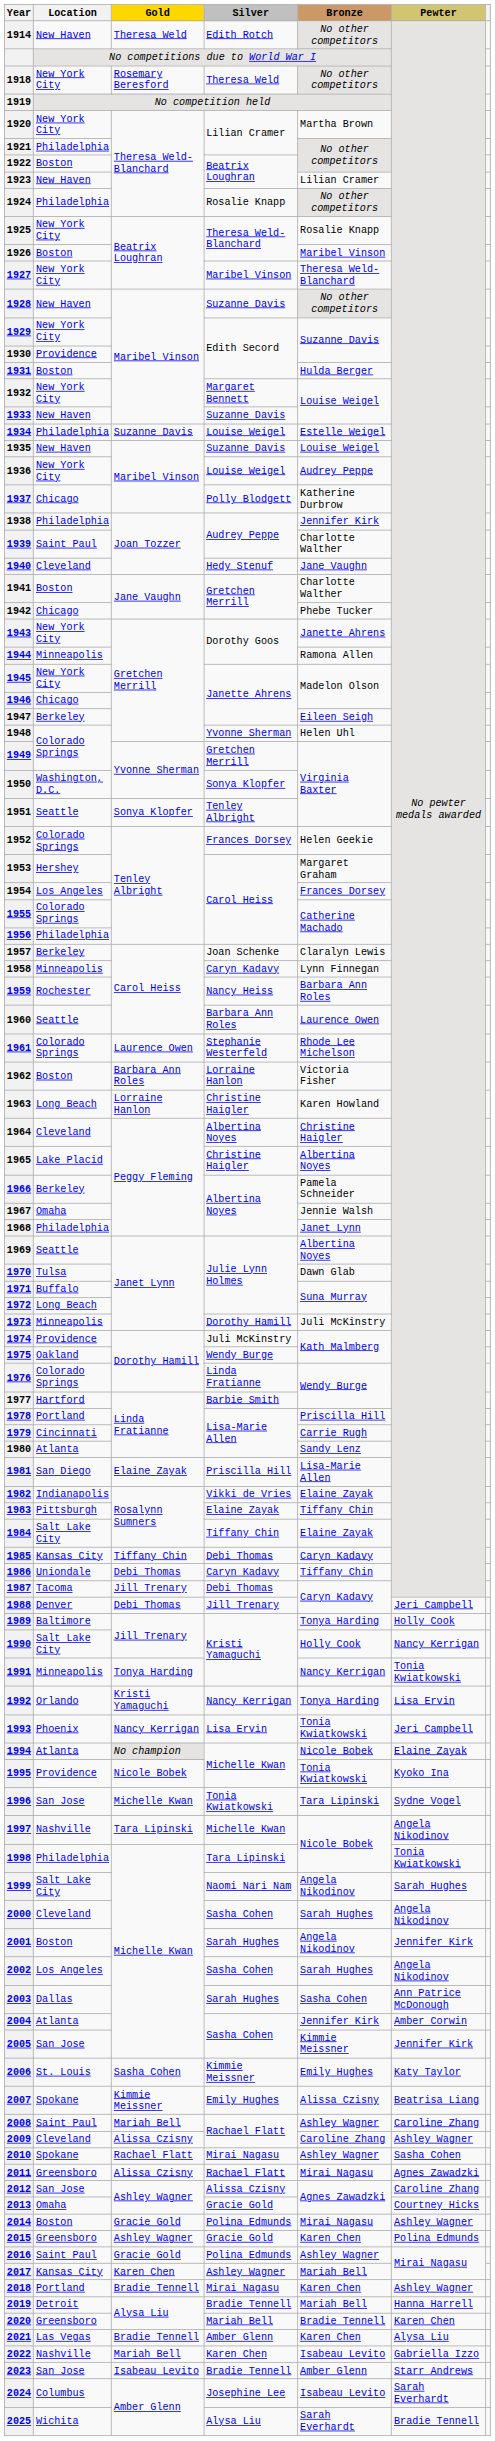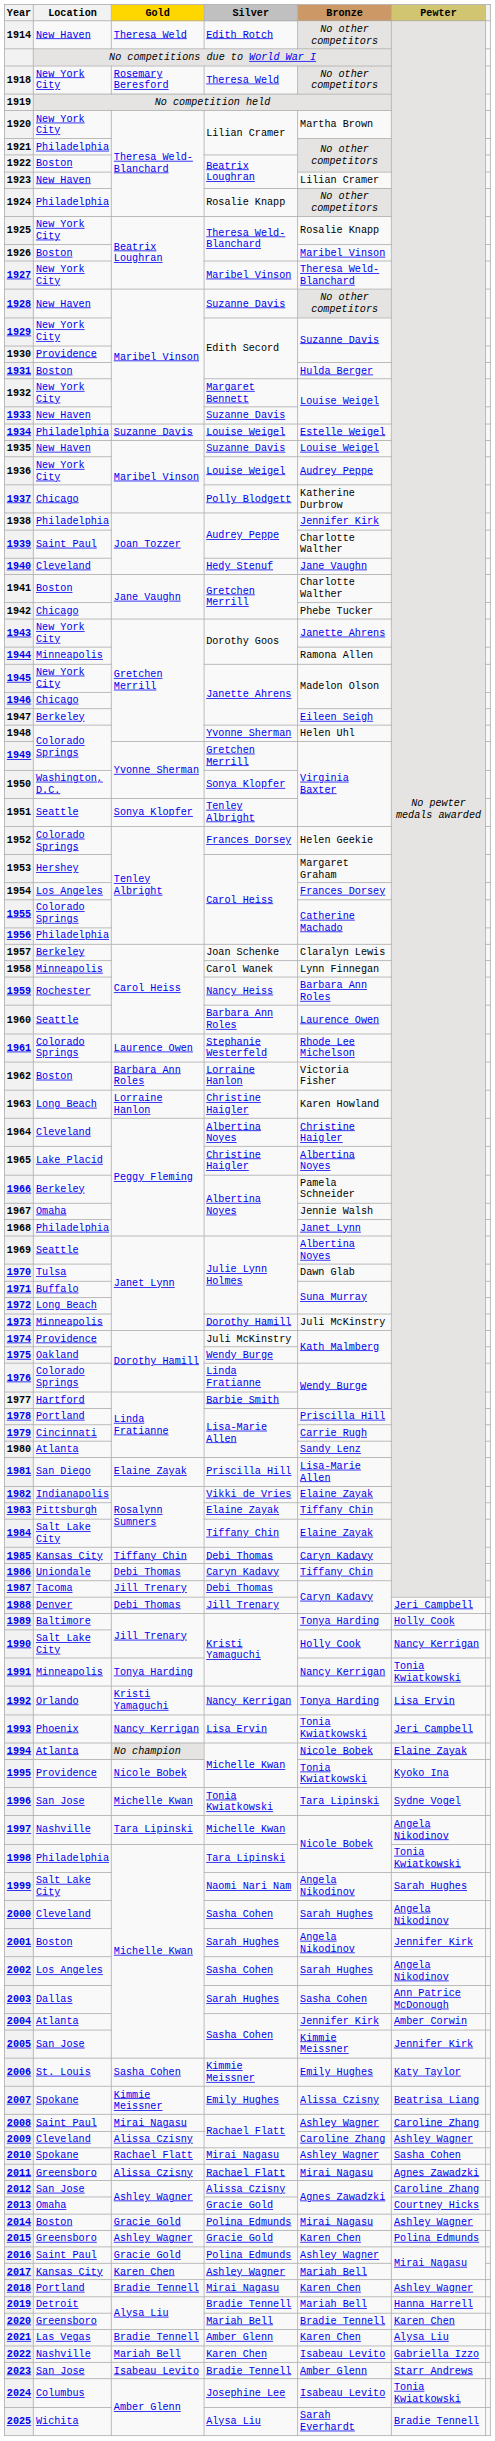1958 | Silver: Caryn Kadavy -> Carol Wanek
2008 | Gold: Mariah Bell -> Mirai Nagasu
2024 | Pewter: Sarah Everhardt -> Tonia Kwiatkowski
